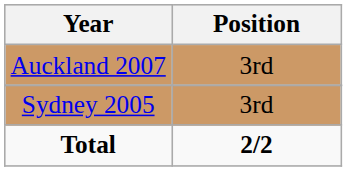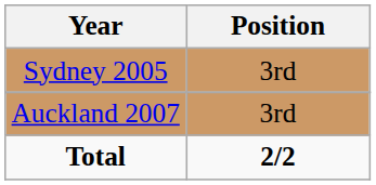rows swapped: Sydney 2005 <-> Auckland 2007
